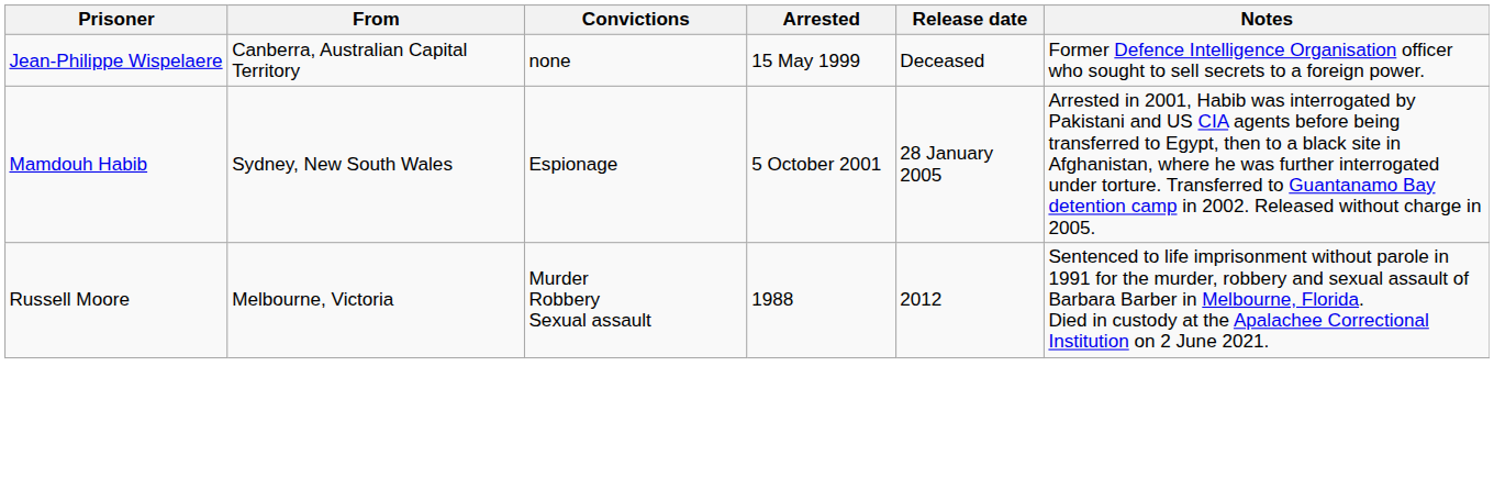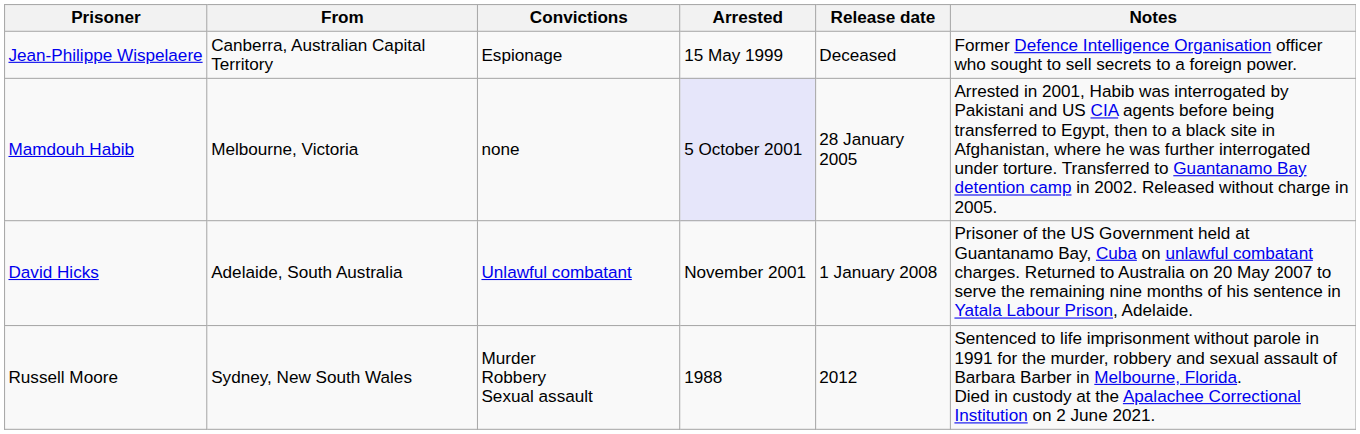Jean-Philippe Wispelaere | Convictions: none -> Espionage
Mamdouh Habib | From: Sydney, New South Wales -> Melbourne, Victoria
Mamdouh Habib | Convictions: Espionage -> none
Mamdouh Habib | Arrested: no background -> lavender background
+ row: David Hicks | Adelaide, South Australia | Unlawful combatant | November 2001 | 1 January 2008 | Prisoner of the US Government held at Guantanamo Bay, Cuba on unlawful combatant charges. Returned to Australia on 20 May 2007 to serve the remaining nine months of his sentence in Yatala Labour Prison, Adelaide.
Russell Moore | From: Melbourne, Victoria -> Sydney, New South Wales
